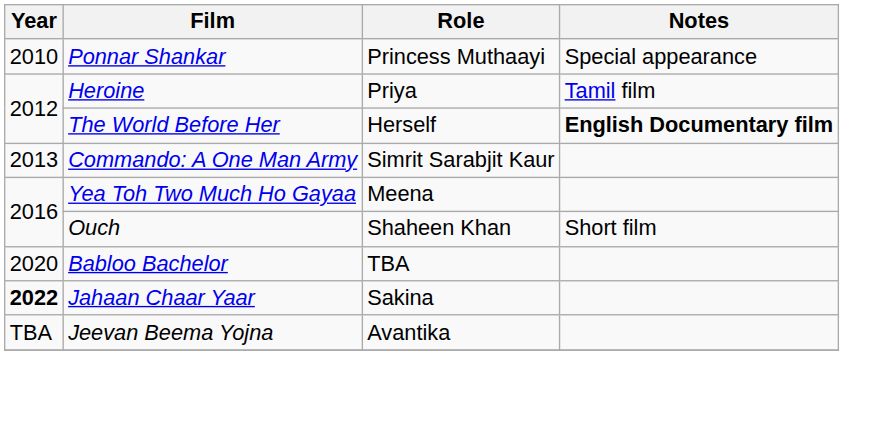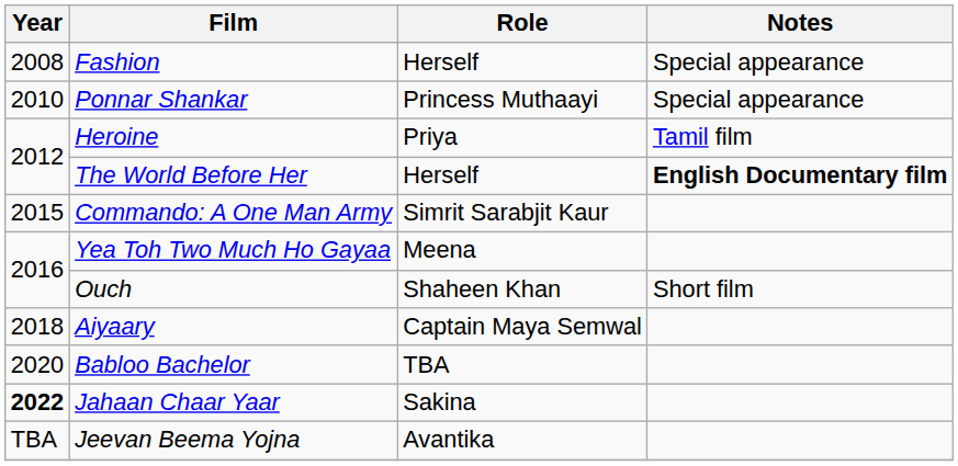+ row: 2008 | Fashion | Herself | Special appearance
Commando: A One Man Army | Year: 2013 -> 2015
+ row: 2018 | Aiyaary | Captain Maya Semwal
